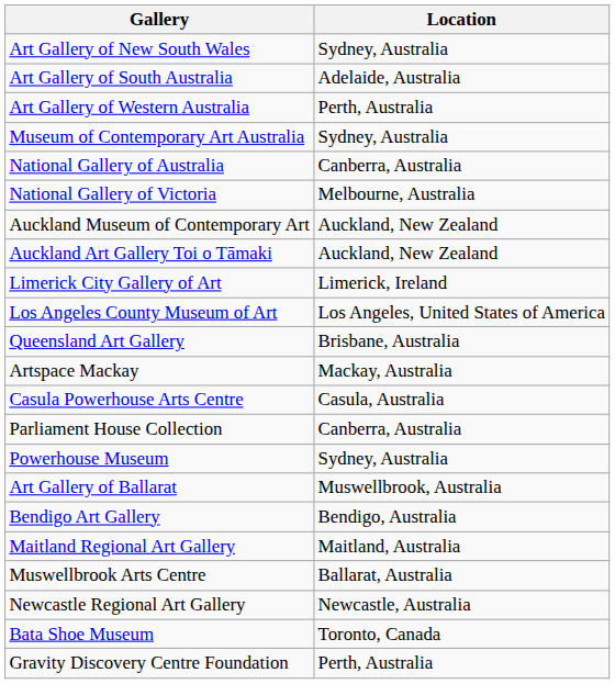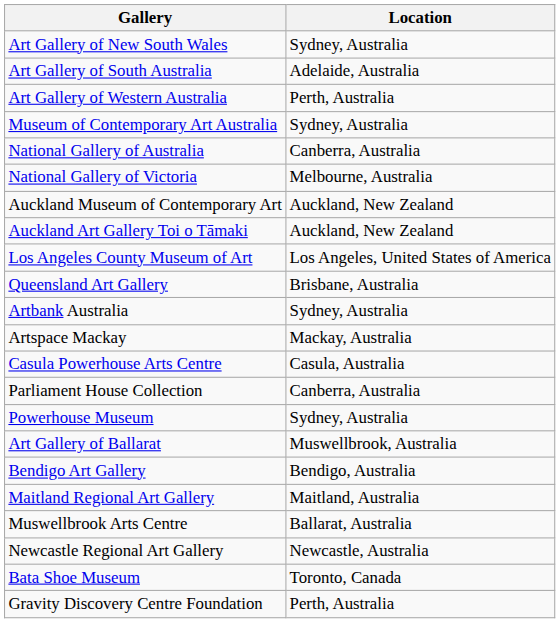- row: Limerick City Gallery of Art | Limerick, Ireland
+ row: Artbank Australia | Sydney, Australia
